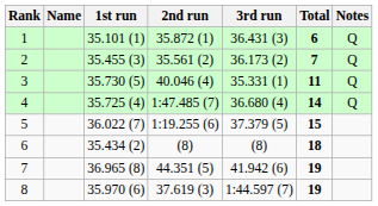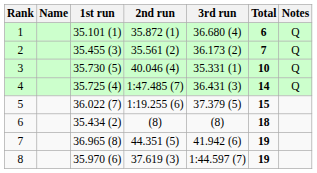1 | 3rd run: 36.431 (3) -> 36.680 (4)
3 | Total: 11 -> 10
4 | 3rd run: 36.680 (4) -> 36.431 (3)
